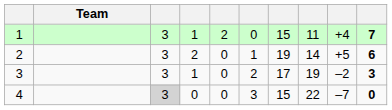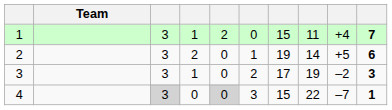4 | column 5: no background -> lightgrey background
4 | column 10: 0 -> 1
